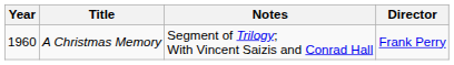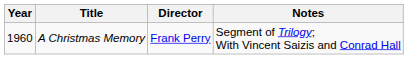columns swapped: Director <-> Notes
